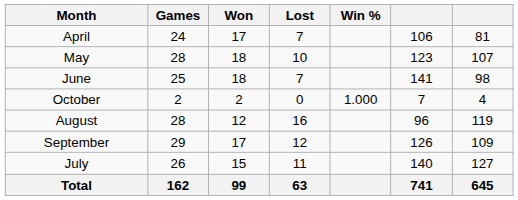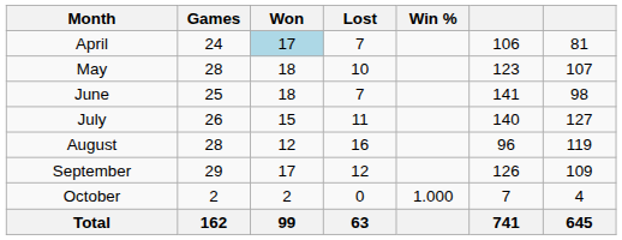April | Won: no background -> lightblue background
rows swapped: July <-> October
